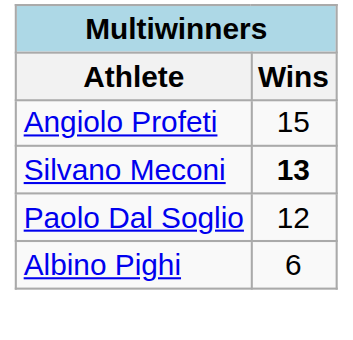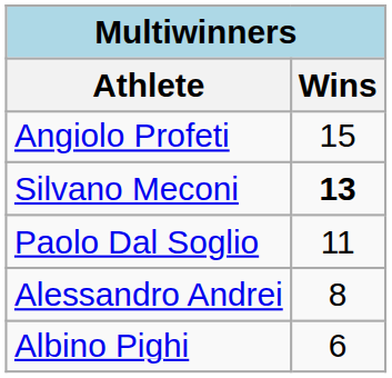Paolo Dal Soglio | Wins: 12 -> 11
+ row: Alessandro Andrei | 8
